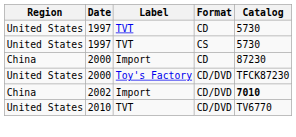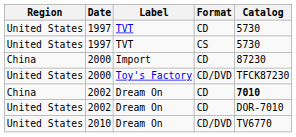China / 2002 | Label: Import -> Dream On
China / 2002 | Format: CD/DVD -> CD
+ row: United States | 2002 | Dream On | CD | DOR-7010
2010 | Label: TVT -> Dream On
